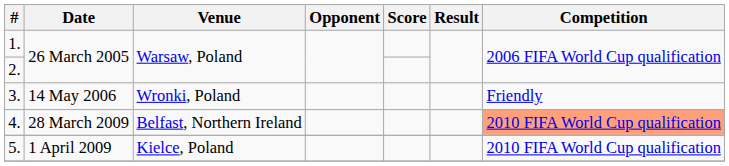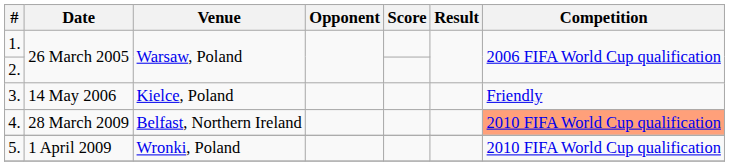3. | Venue: Wronki, Poland -> Kielce, Poland
5. | Venue: Kielce, Poland -> Wronki, Poland
